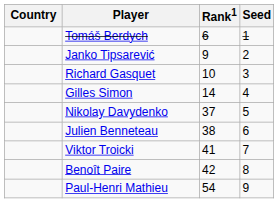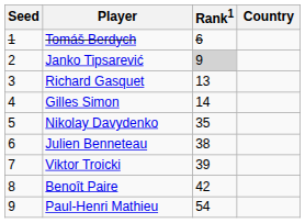columns swapped: Country <-> Seed
Janko Tipsarević | Rank1: no background -> lightgrey background
Richard Gasquet | Rank1: 10 -> 13
Nikolay Davydenko | Rank1: 37 -> 35
Viktor Troicki | Rank1: 41 -> 39
